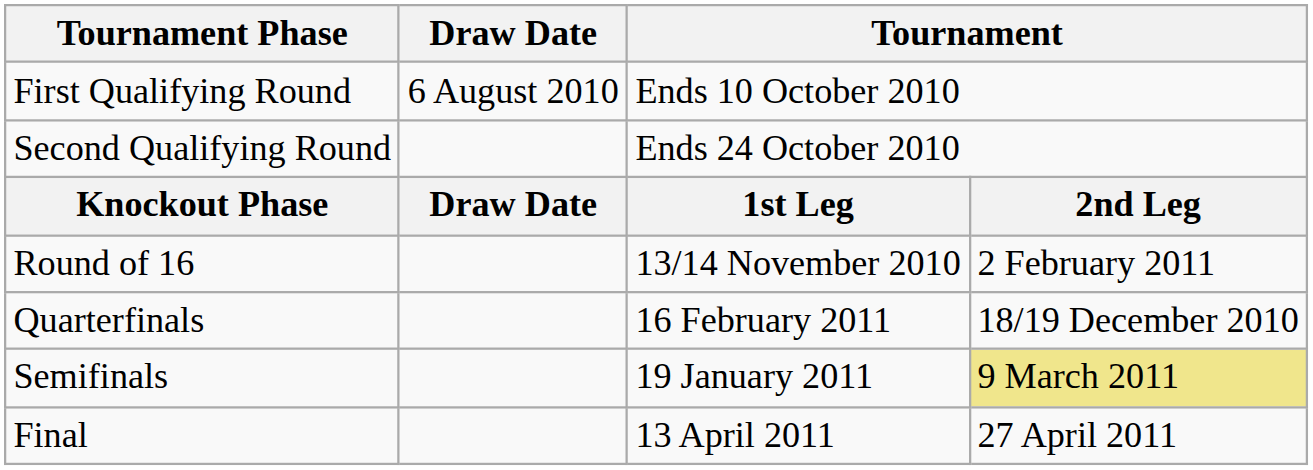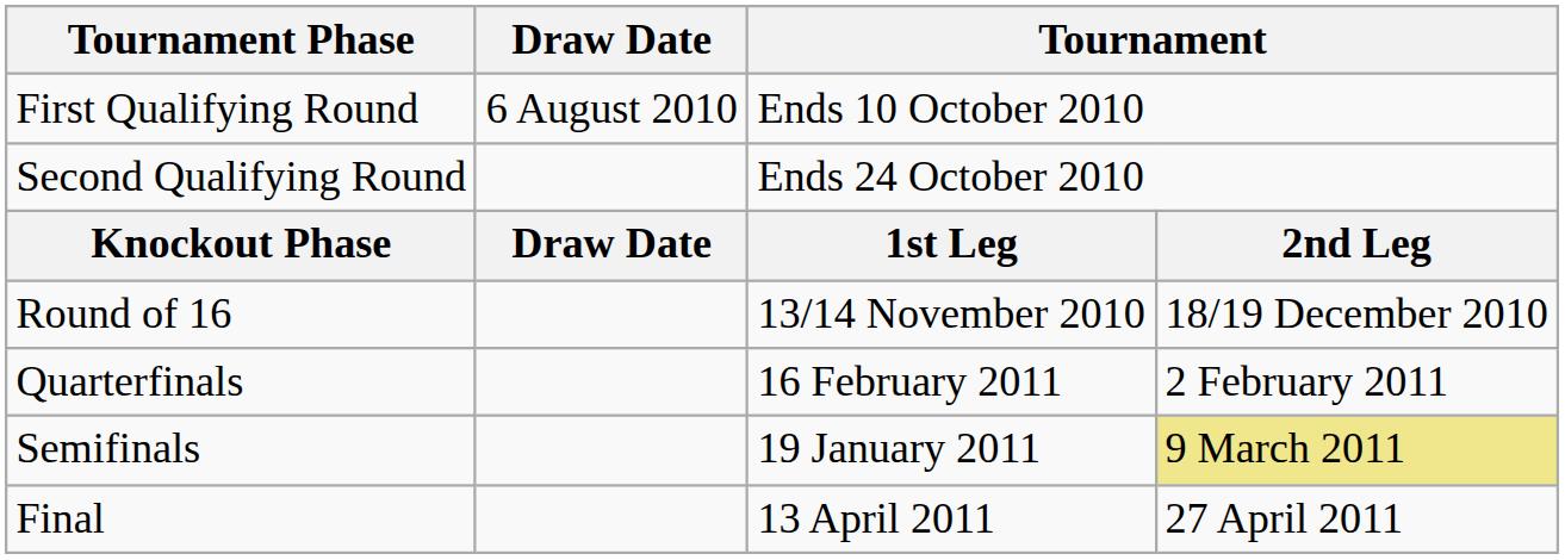Round of 16 | column 4: 2 February 2011 -> 18/19 December 2010
Quarterfinals | column 4: 18/19 December 2010 -> 2 February 2011
